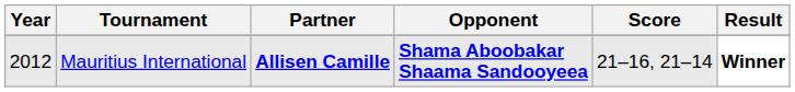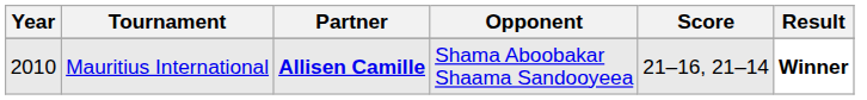Mauritius International | Year: 2012 -> 2010
Mauritius International | Opponent: bold -> normal
